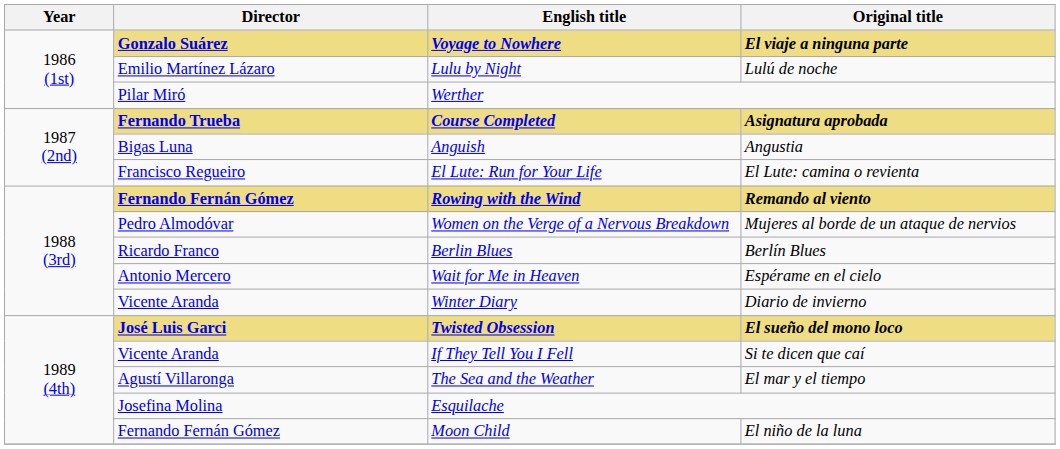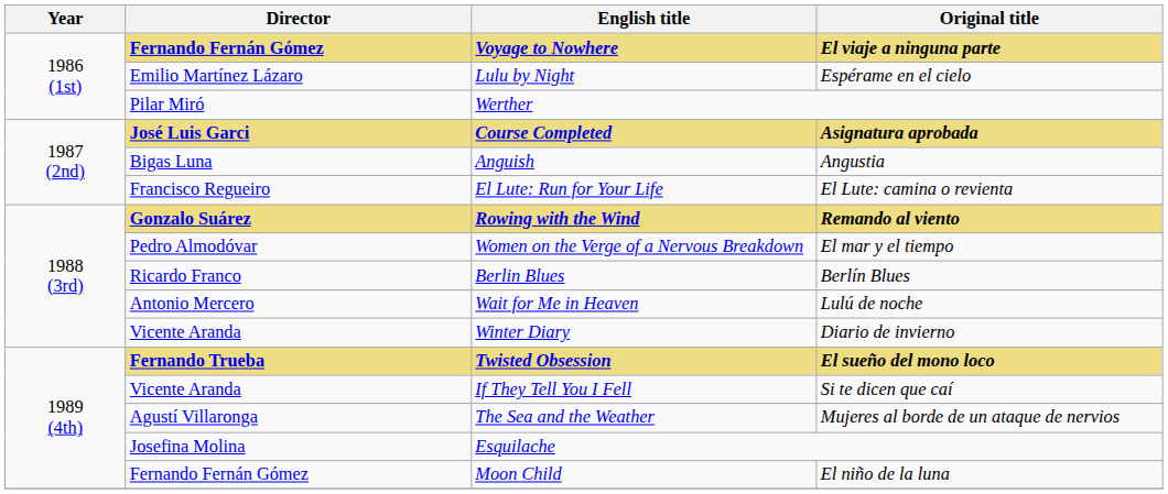Voyage to Nowhere | Director: Gonzalo Suárez -> Fernando Fernán Gómez
Lulu by Night | Original title: Lulú de noche -> Espérame en el cielo
Course Completed | Director: Fernando Trueba -> José Luis Garci
Rowing with the Wind | Director: Fernando Fernán Gómez -> Gonzalo Suárez
Women on the Verge of a Nervous Breakdown | Original title: Mujeres al borde de un ataque de nervios -> El mar y el tiempo
Wait for Me in Heaven | Original title: Espérame en el cielo -> Lulú de noche
Twisted Obsession | Director: José Luis Garci -> Fernando Trueba
The Sea and the Weather | Original title: El mar y el tiempo -> Mujeres al borde de un ataque de nervios
